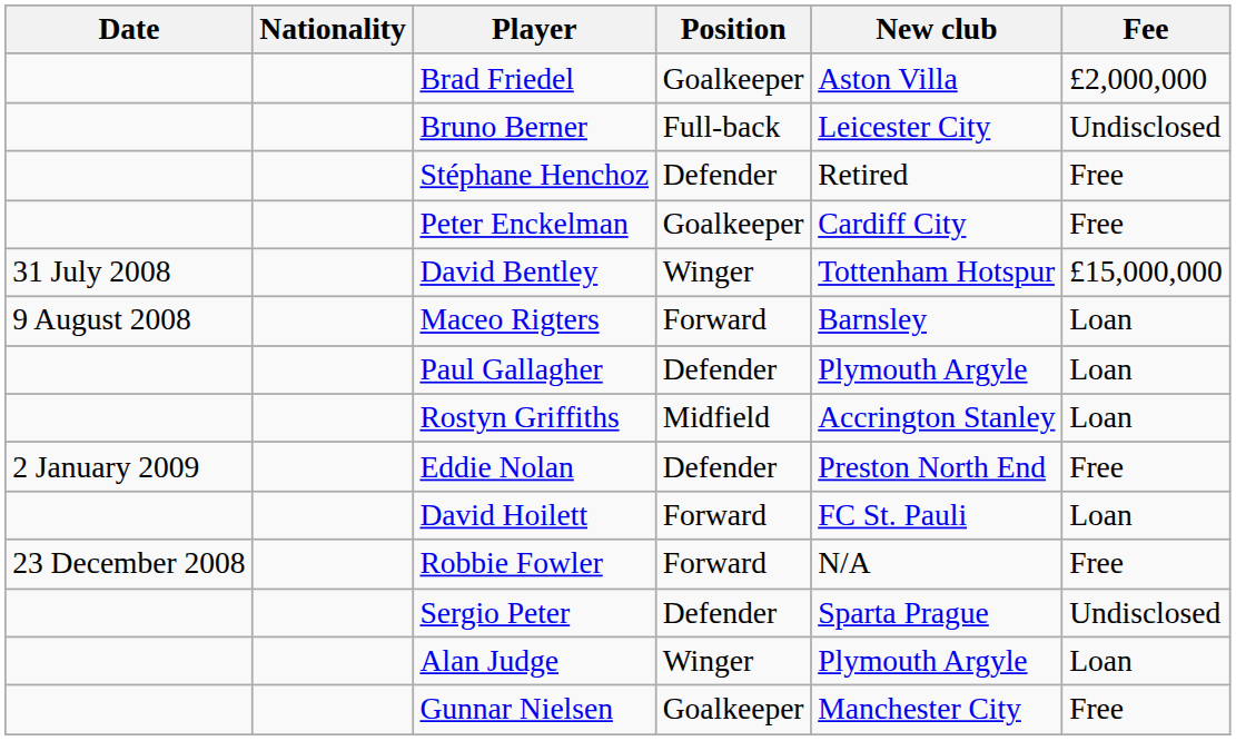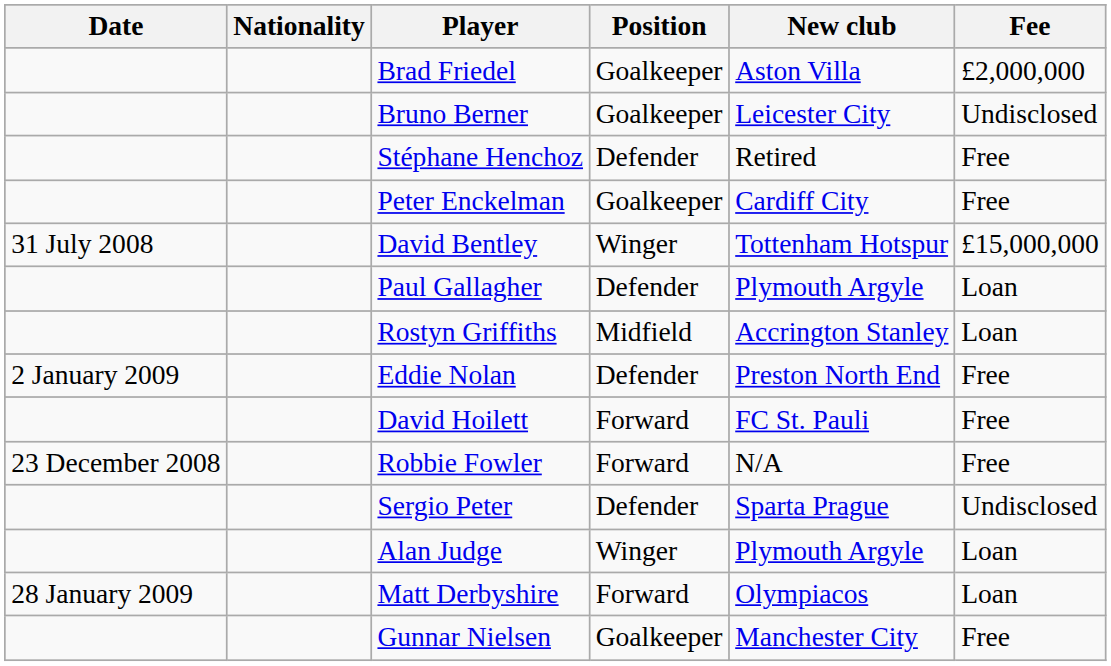Bruno Berner | Position: Full-back -> Goalkeeper
- row: 9 August 2008 | Maceo Rigters | Forward | Barnsley | Loan
David Hoilett | Fee: Loan -> Free
+ row: 28 January 2009 | Matt Derbyshire | Forward | Olympiacos | Loan
